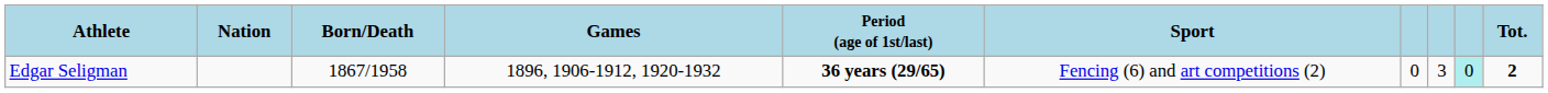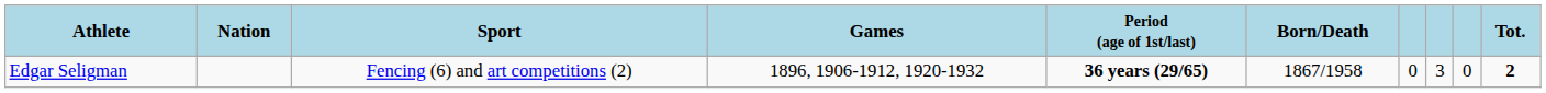columns swapped: Born/Death <-> Sport
Edgar Seligman | column 9: paleturquoise background -> no background
